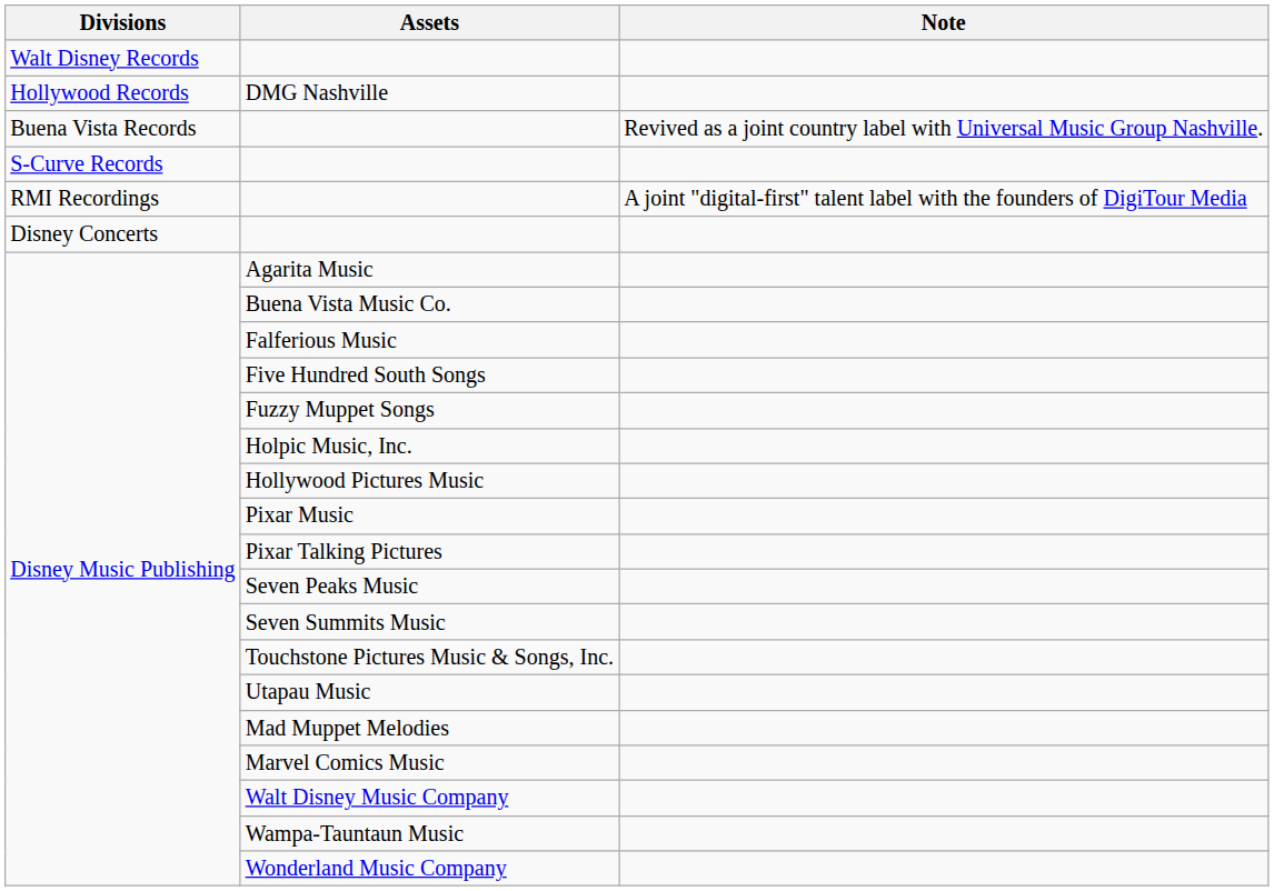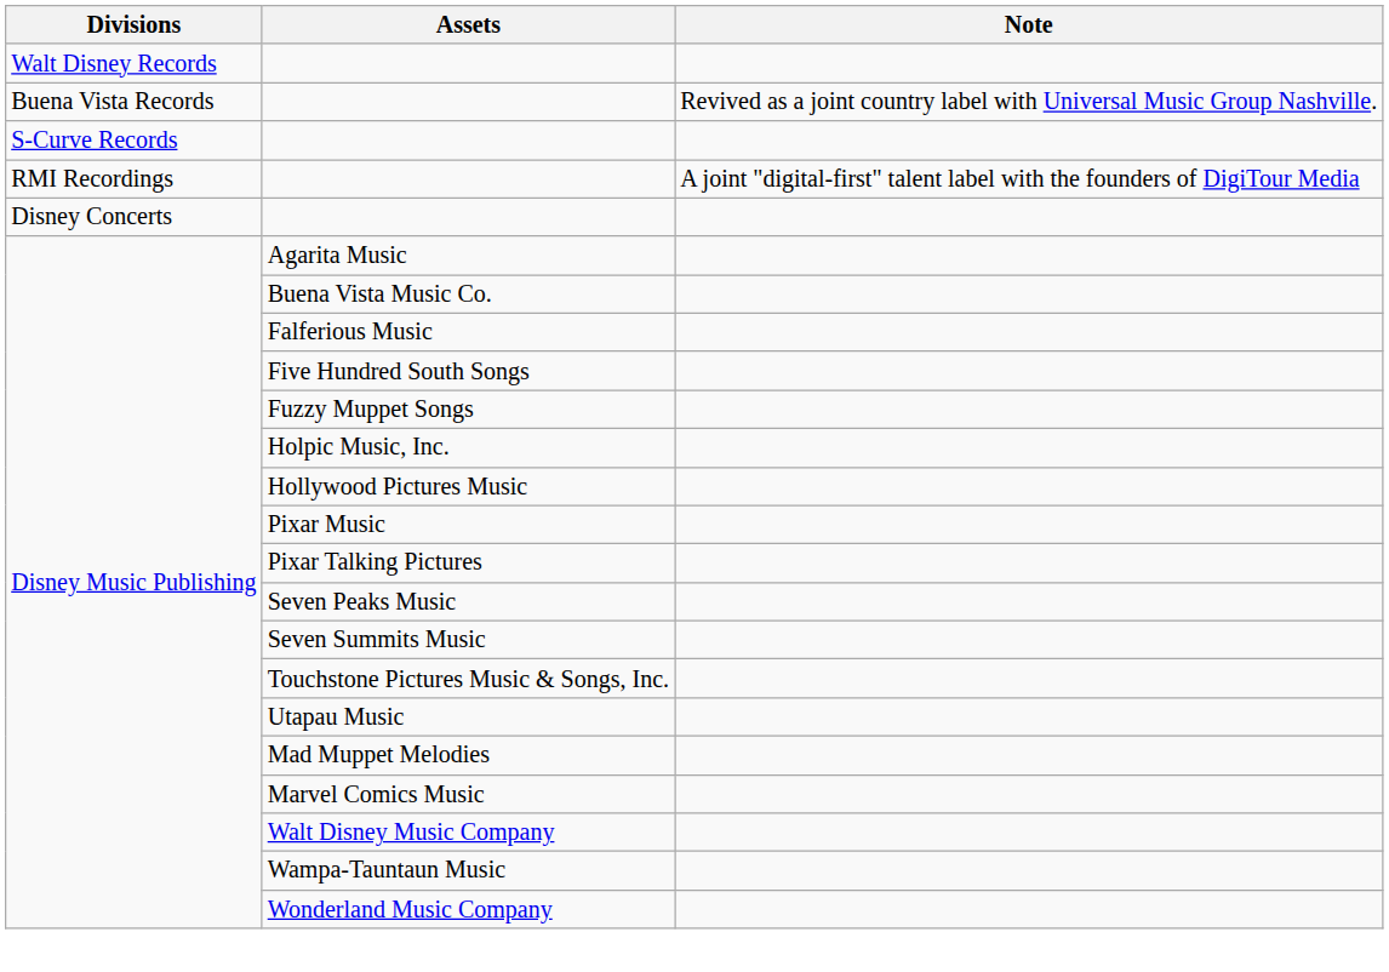- row: Hollywood Records | DMG Nashville
